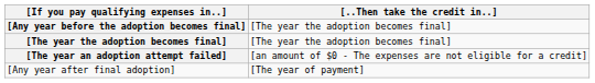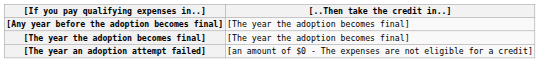- row: [Any year after final adoption] | [The year of payment]
